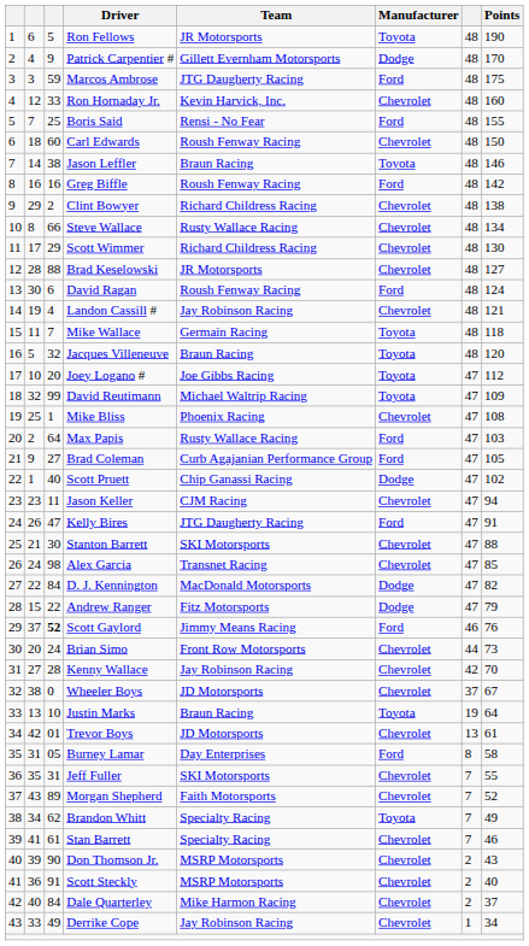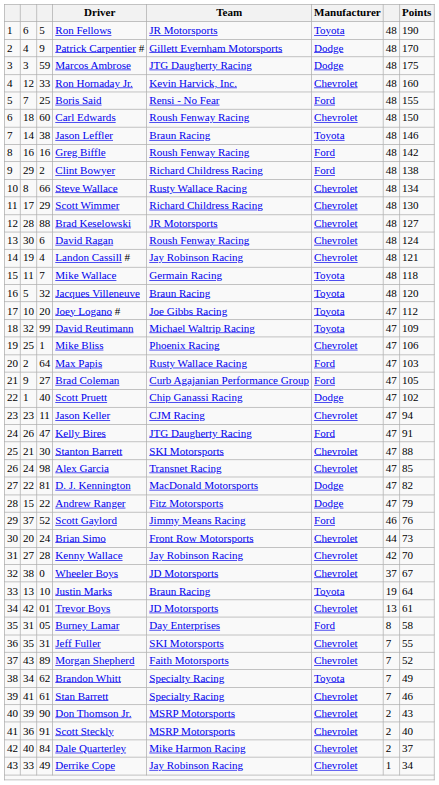Marcos Ambrose | Manufacturer: Ford -> Dodge
Clint Bowyer | Manufacturer: Chevrolet -> Ford
David Ragan | Manufacturer: Ford -> Chevrolet
Mike Bliss | Points: 108 -> 106
D. J. Kennington | column 3: 84 -> 81
Scott Gaylord | column 3: bold -> normal
